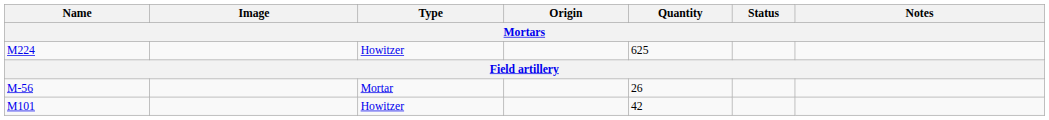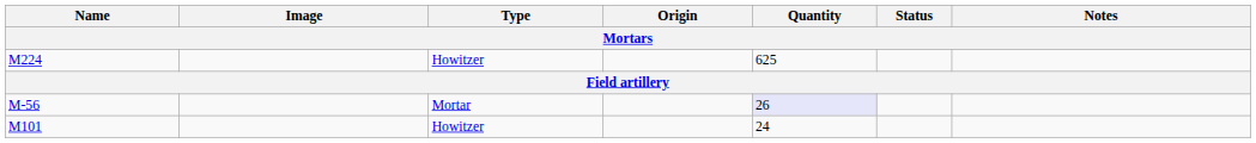M-56 | Quantity: no background -> lavender background
M101 | Quantity: 42 -> 24
